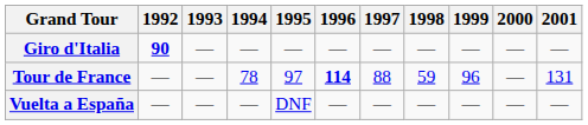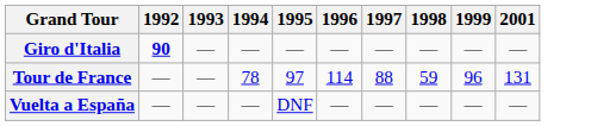- column: 2000 | — | — | —
Tour de France | 1996: bold -> normal
